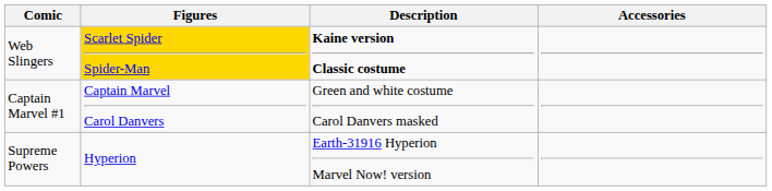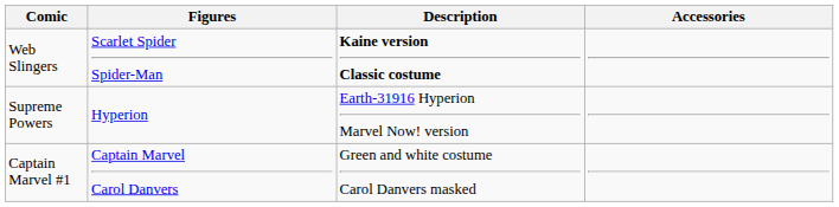Web Slingers | Figures: gold background -> no background
rows swapped: Supreme Powers <-> Captain Marvel #1
